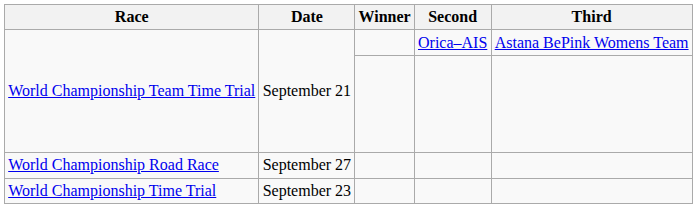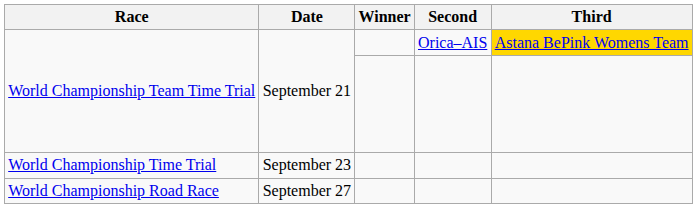World Championship Team Time Trial / Orica–AIS | Third: no background -> gold background
rows swapped: World Championship Time Trial <-> World Championship Road Race
